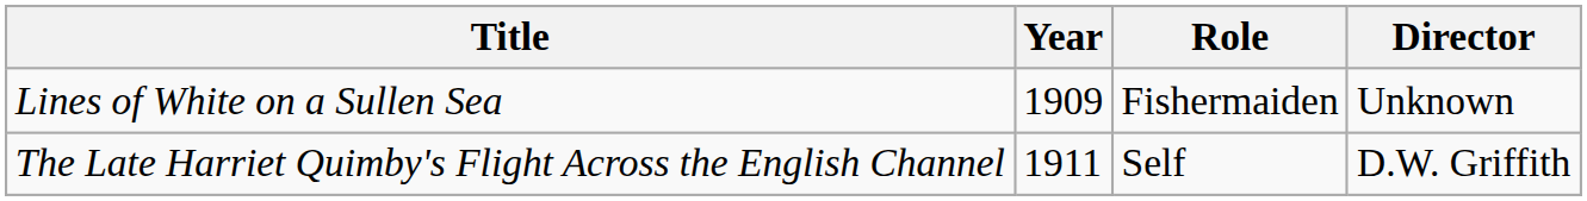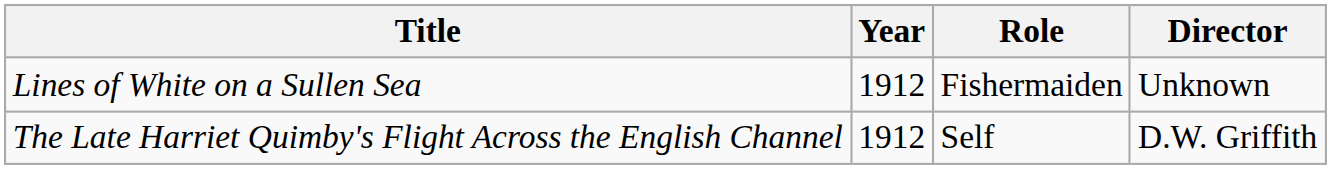Lines of White on a Sullen Sea | Year: 1909 -> 1912
The Late Harriet Quimby's Flight Across the English Channel | Year: 1911 -> 1912
